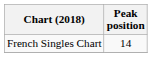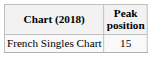French Singles Chart | Peak position: 14 -> 15
